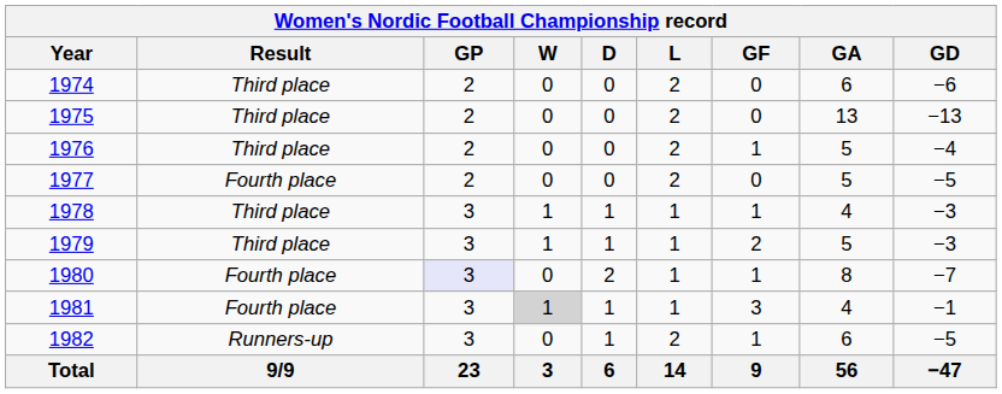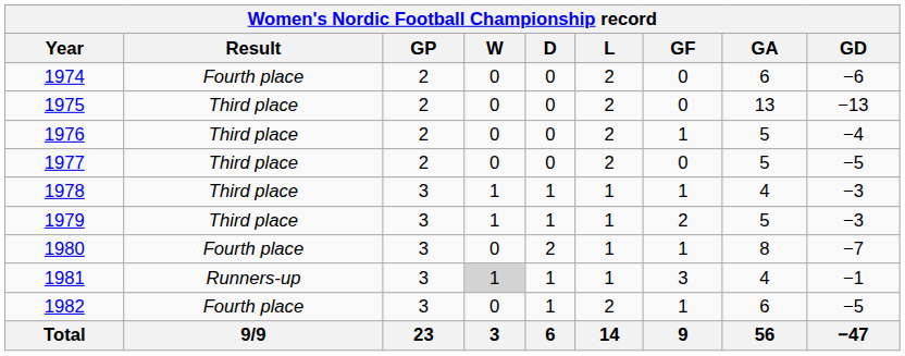1974 | Result: Third place -> Fourth place
1977 | Result: Fourth place -> Third place
1980 | GP: lavender background -> no background
1981 | Result: Fourth place -> Runners-up
1982 | Result: Runners-up -> Fourth place
